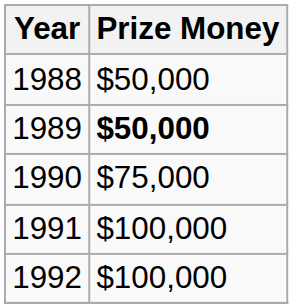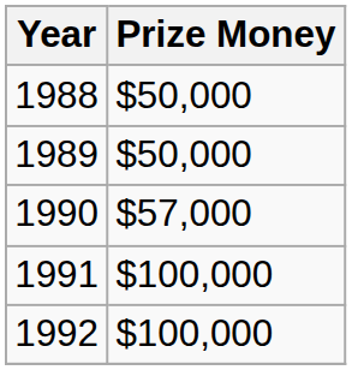1989 | Prize Money: bold -> normal
1990 | Prize Money: $75,000 -> $57,000
